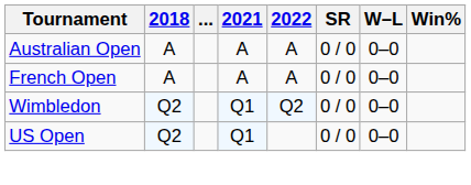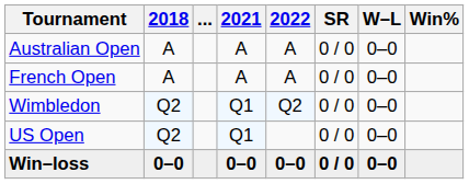+ row: Win–loss | 0–0 | 0–0 | 0–0 | 0 / 0 | 0–0
